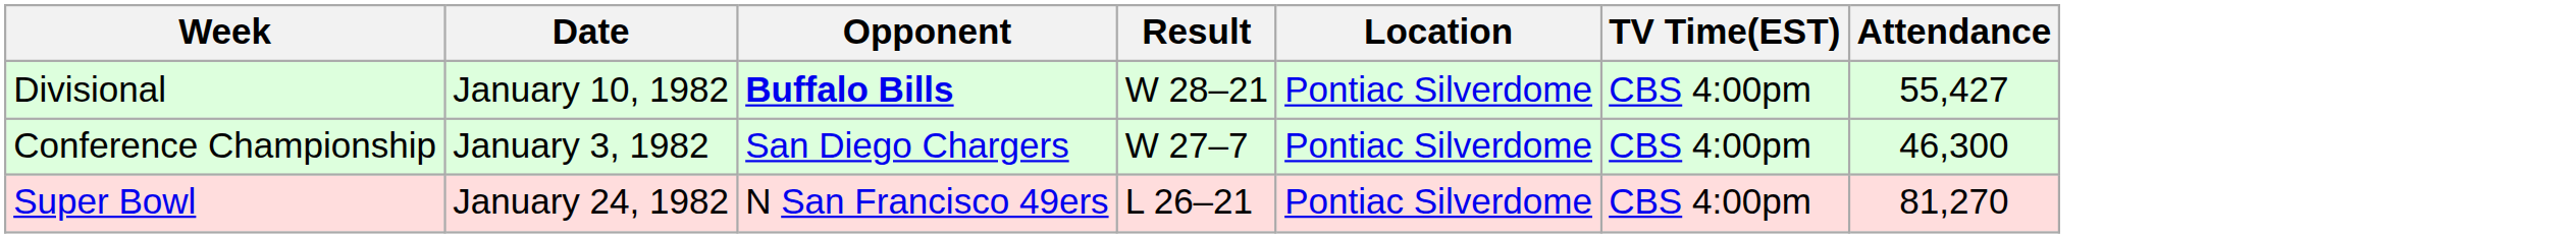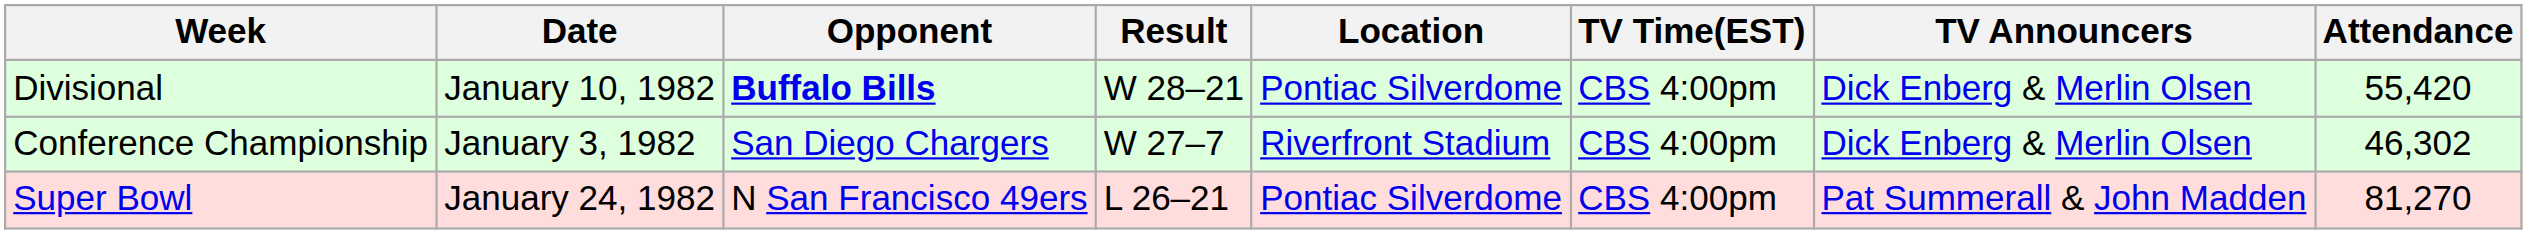+ column: TV Announcers | Dick Enberg & Merlin Olsen | Dick Enberg & Merlin Olsen | Pat Summerall & John Madden
Divisional | Attendance: 55,427 -> 55,420
Conference Championship | Location: Pontiac Silverdome -> Riverfront Stadium
Conference Championship | Attendance: 46,300 -> 46,302
